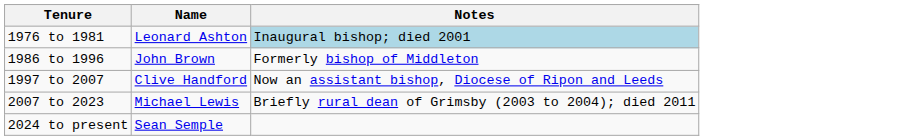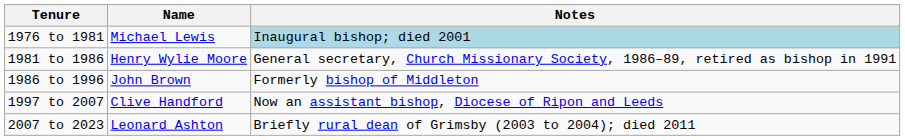1976 to 1981 | Name: Leonard Ashton -> Michael Lewis
+ row: 1981 to 1986 | Henry Wylie Moore | General secretary, Church Missionary Society, 1986–89, retired as bishop in 1991
2007 to 2023 | Name: Michael Lewis -> Leonard Ashton
- row: 2024 to present | Sean Semple
